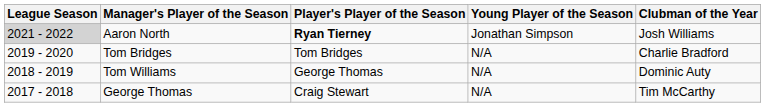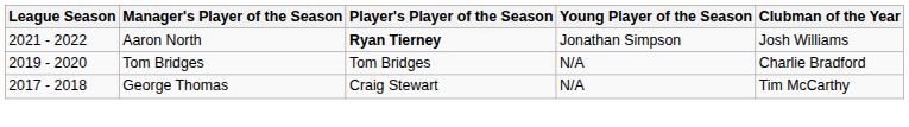Aaron North | League Season: lightgrey background -> no background
- row: 2018 - 2019 | Tom Williams | George Thomas | N/A | Dominic Auty
